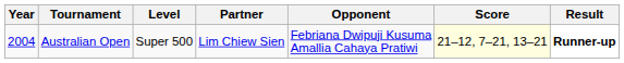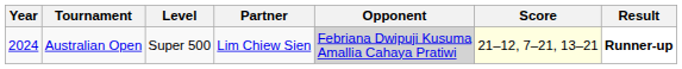Australian Open | Year: 2004 -> 2024
Australian Open | Opponent: no background -> lightgrey background
